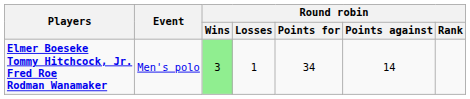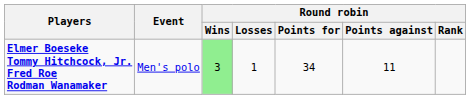Elmer Boeseke Tommy Hitchcock, Jr. Fred Roe Rodman Wanamaker | Round robin / Points against: 14 -> 11
